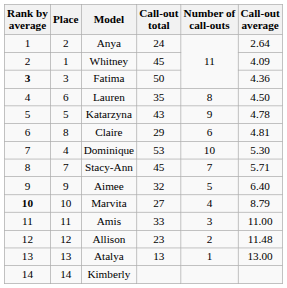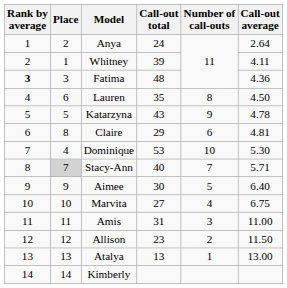Whitney | Call-out total: 45 -> 39
Whitney | Call-out average: 4.09 -> 4.11
Fatima | Call-out total: 50 -> 48
Stacy-Ann | Place: no background -> lightgrey background
Stacy-Ann | Call-out total: 45 -> 40
Aimee | Call-out total: 32 -> 30
Marvita | Rank by average: bold -> normal
Marvita | Call-out average: 8.79 -> 6.75
Amis | Call-out total: 33 -> 31
Allison | Call-out average: 11.48 -> 11.50
